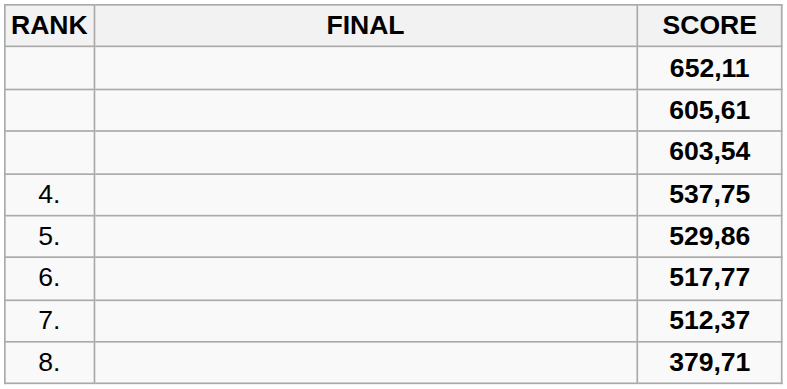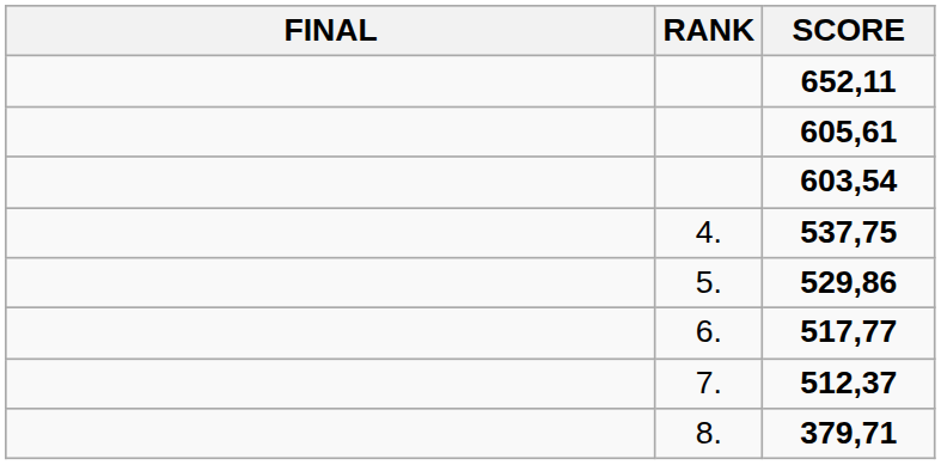columns swapped: RANK <-> FINAL
